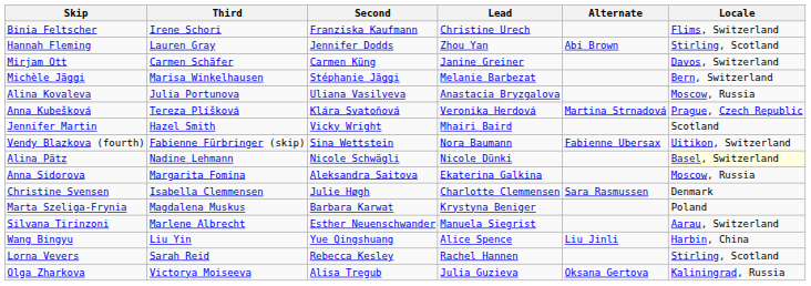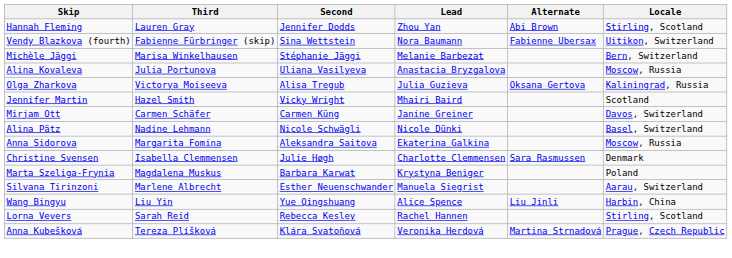- row: Binia Feltscher | Irene Schori | Franziska Kaufmann | Christine Urech | Flims, Switzerland
rows swapped: Vendy Blazkova (fourth) <-> Mirjam Ott
rows swapped: Anna Kubešková <-> Olga Zharkova
Alina Pätz | Locale: lightyellow background -> no background
